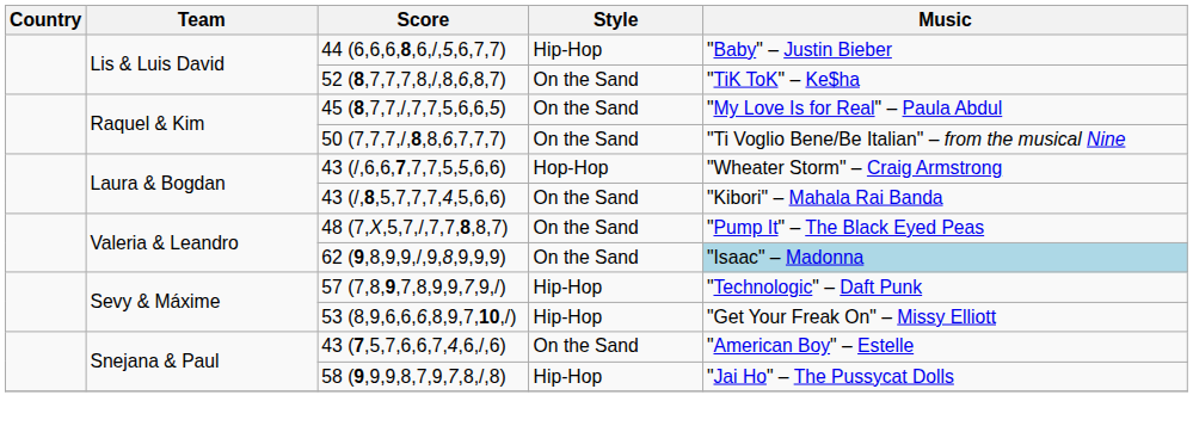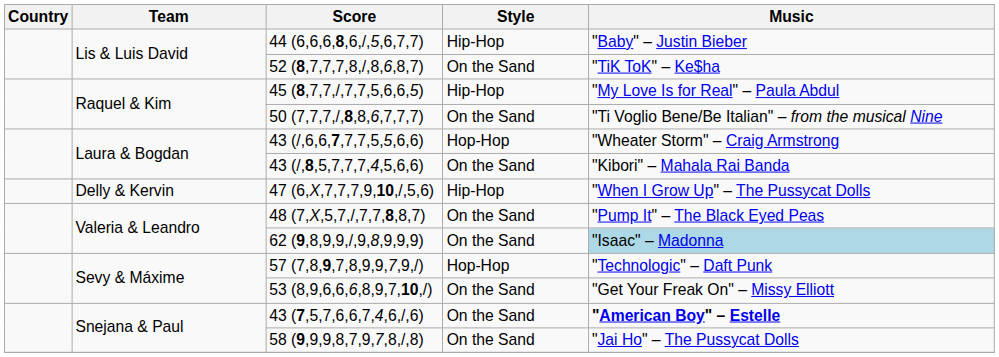45 (8,7,7,/,7,7,5,6,6,5) | Style: On the Sand -> Hip-Hop
+ row: Delly & Kervin | 47 (6,X,7,7,7,9,10,/,5,6) | Hip-Hop | "When I Grow Up" – The Pussycat Dolls
57 (7,8,9,7,8,9,9,7,9,/) | Style: Hip-Hop -> Hop-Hop
53 (8,9,6,6,6,8,9,7,10,/) | Style: Hip-Hop -> On the Sand
43 (7,5,7,6,6,7,4,6,/,6) | Music: normal -> bold
58 (9,9,9,8,7,9,7,8,/,8) | Style: Hip-Hop -> On the Sand
